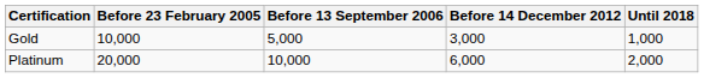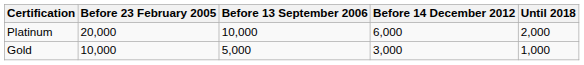rows swapped: Gold <-> Platinum
